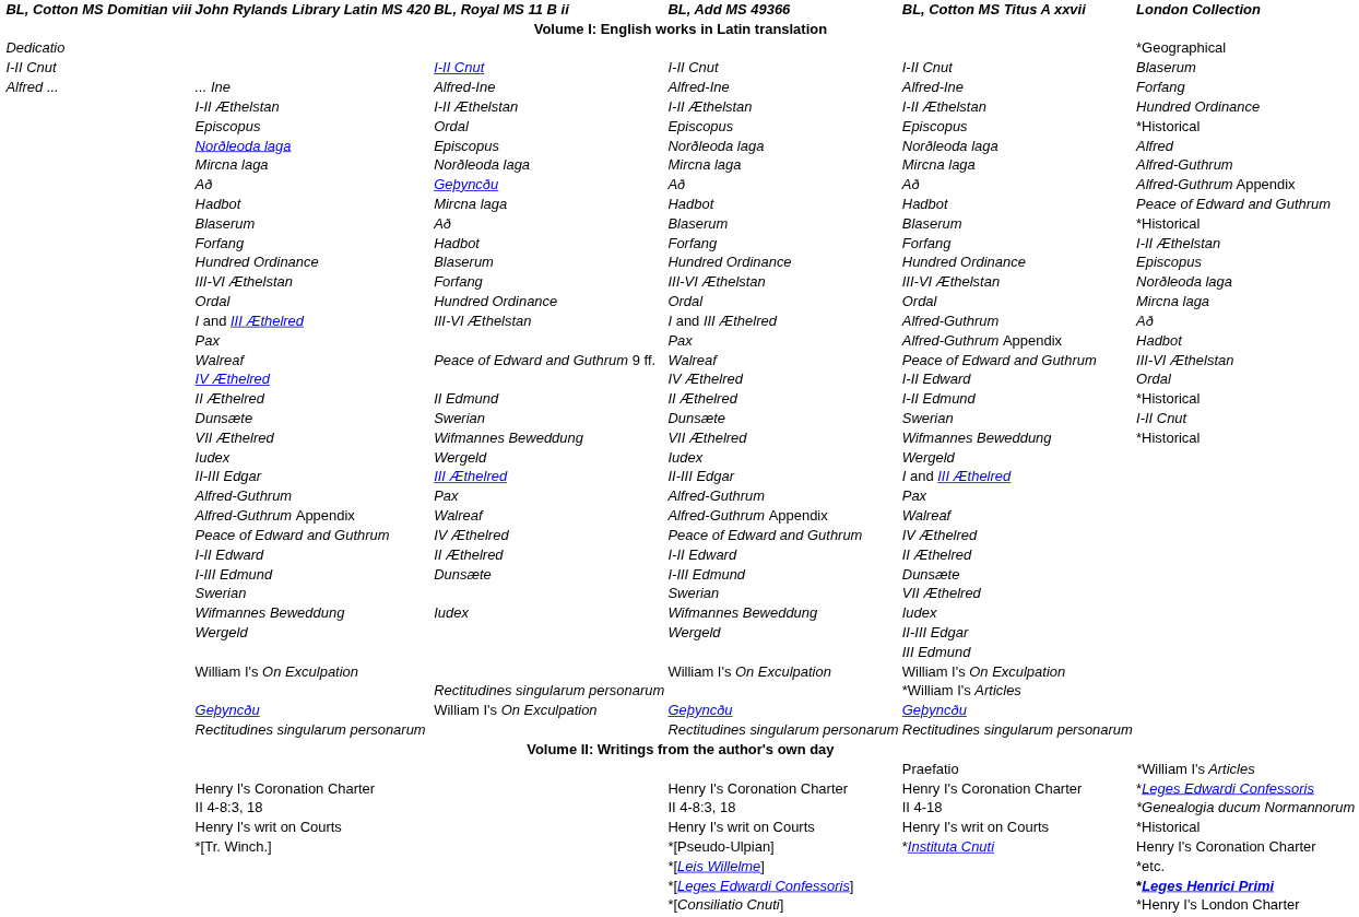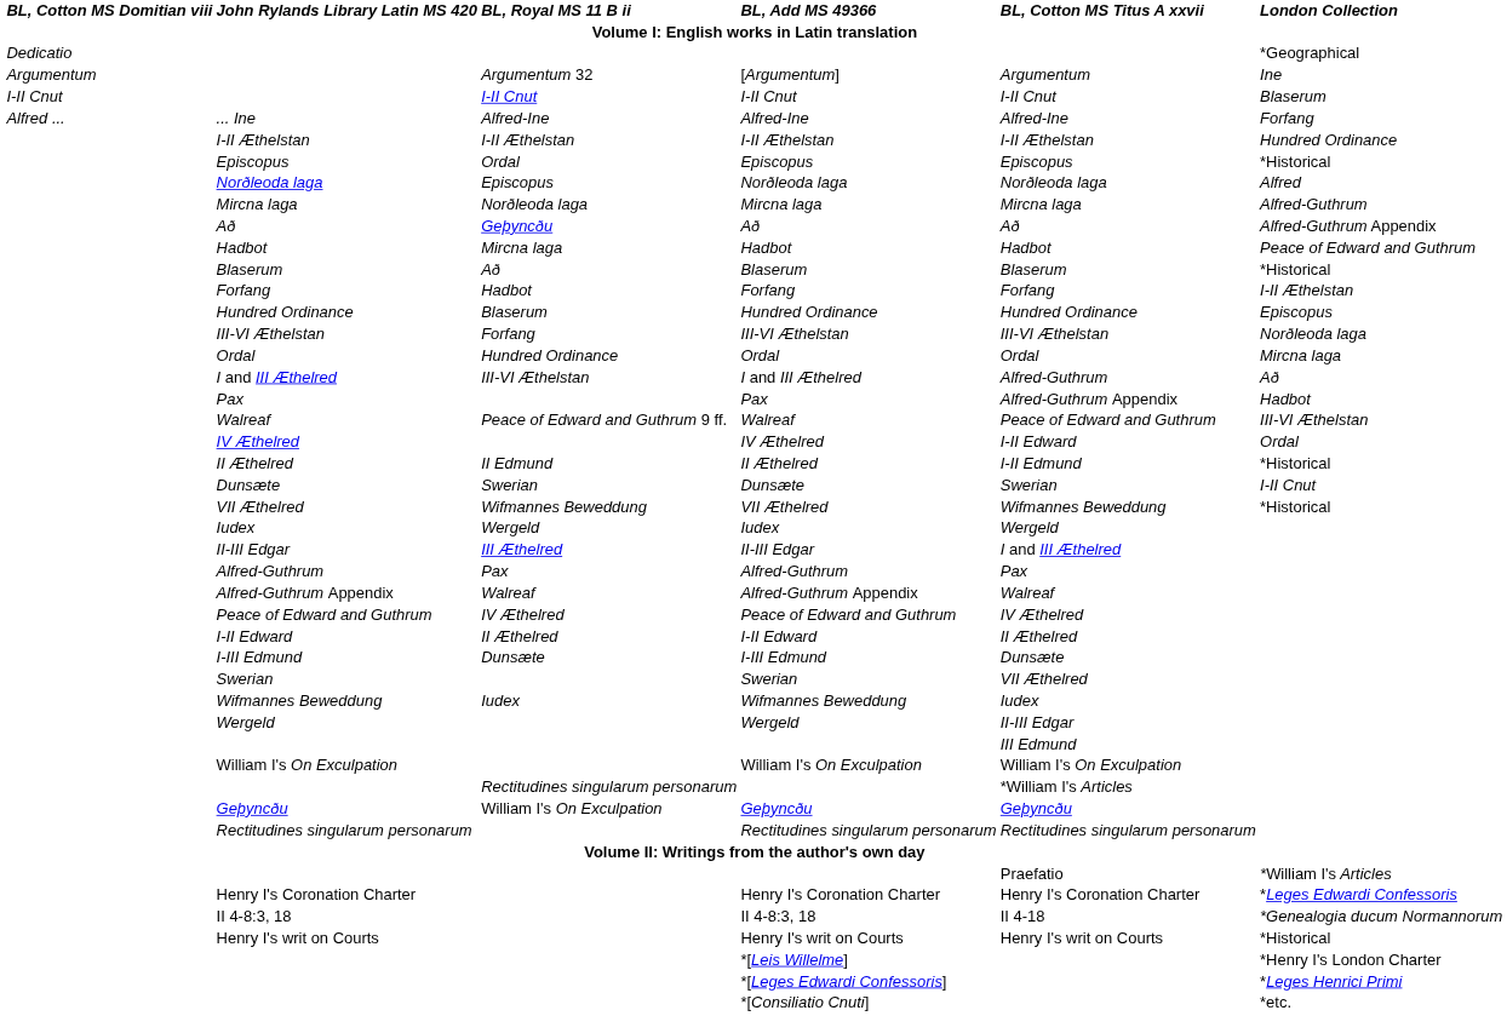+ row: Argumentum | Argumentum 32 | [Argumentum] | Argumentum | Ine
- row: *[Tr. Winch.] | *[Pseudo-Ulpian] | *Instituta Cnuti | Henry I's Coronation Charter
*[Leis Willelme] | London Collection: *etc. -> *Henry I's London Charter
*[Leges Edwardi Confessoris] | London Collection: bold -> normal
*[Consiliatio Cnuti] | London Collection: *Henry I's London Charter -> *etc.
